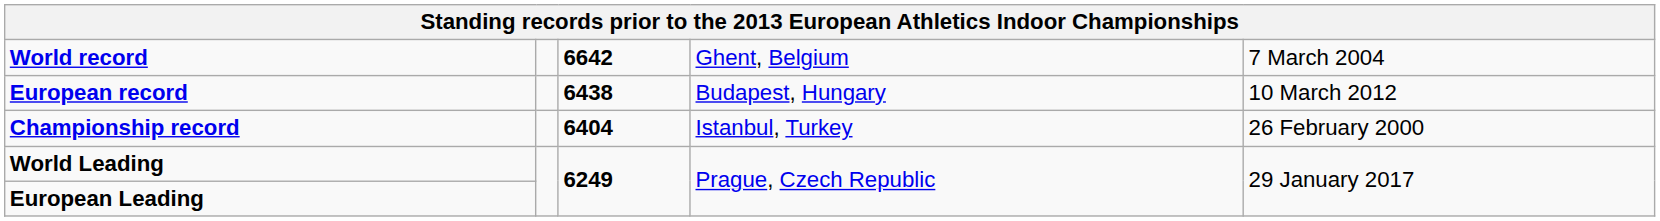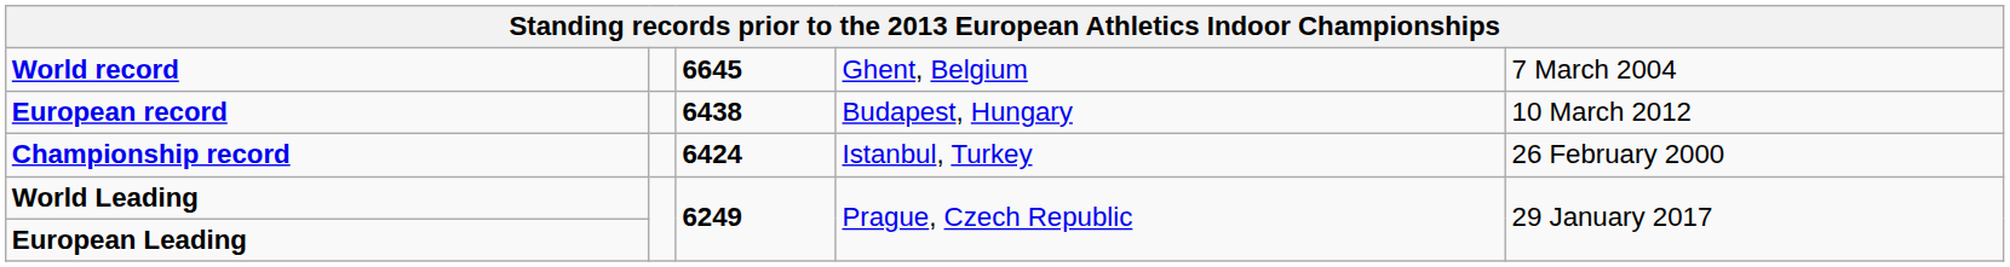World record | column 3: 6642 -> 6645
Championship record | column 3: 6404 -> 6424
